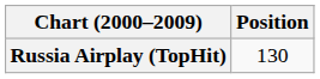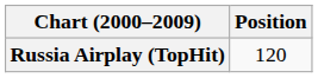Russia Airplay (TopHit) | Position: 130 -> 120
